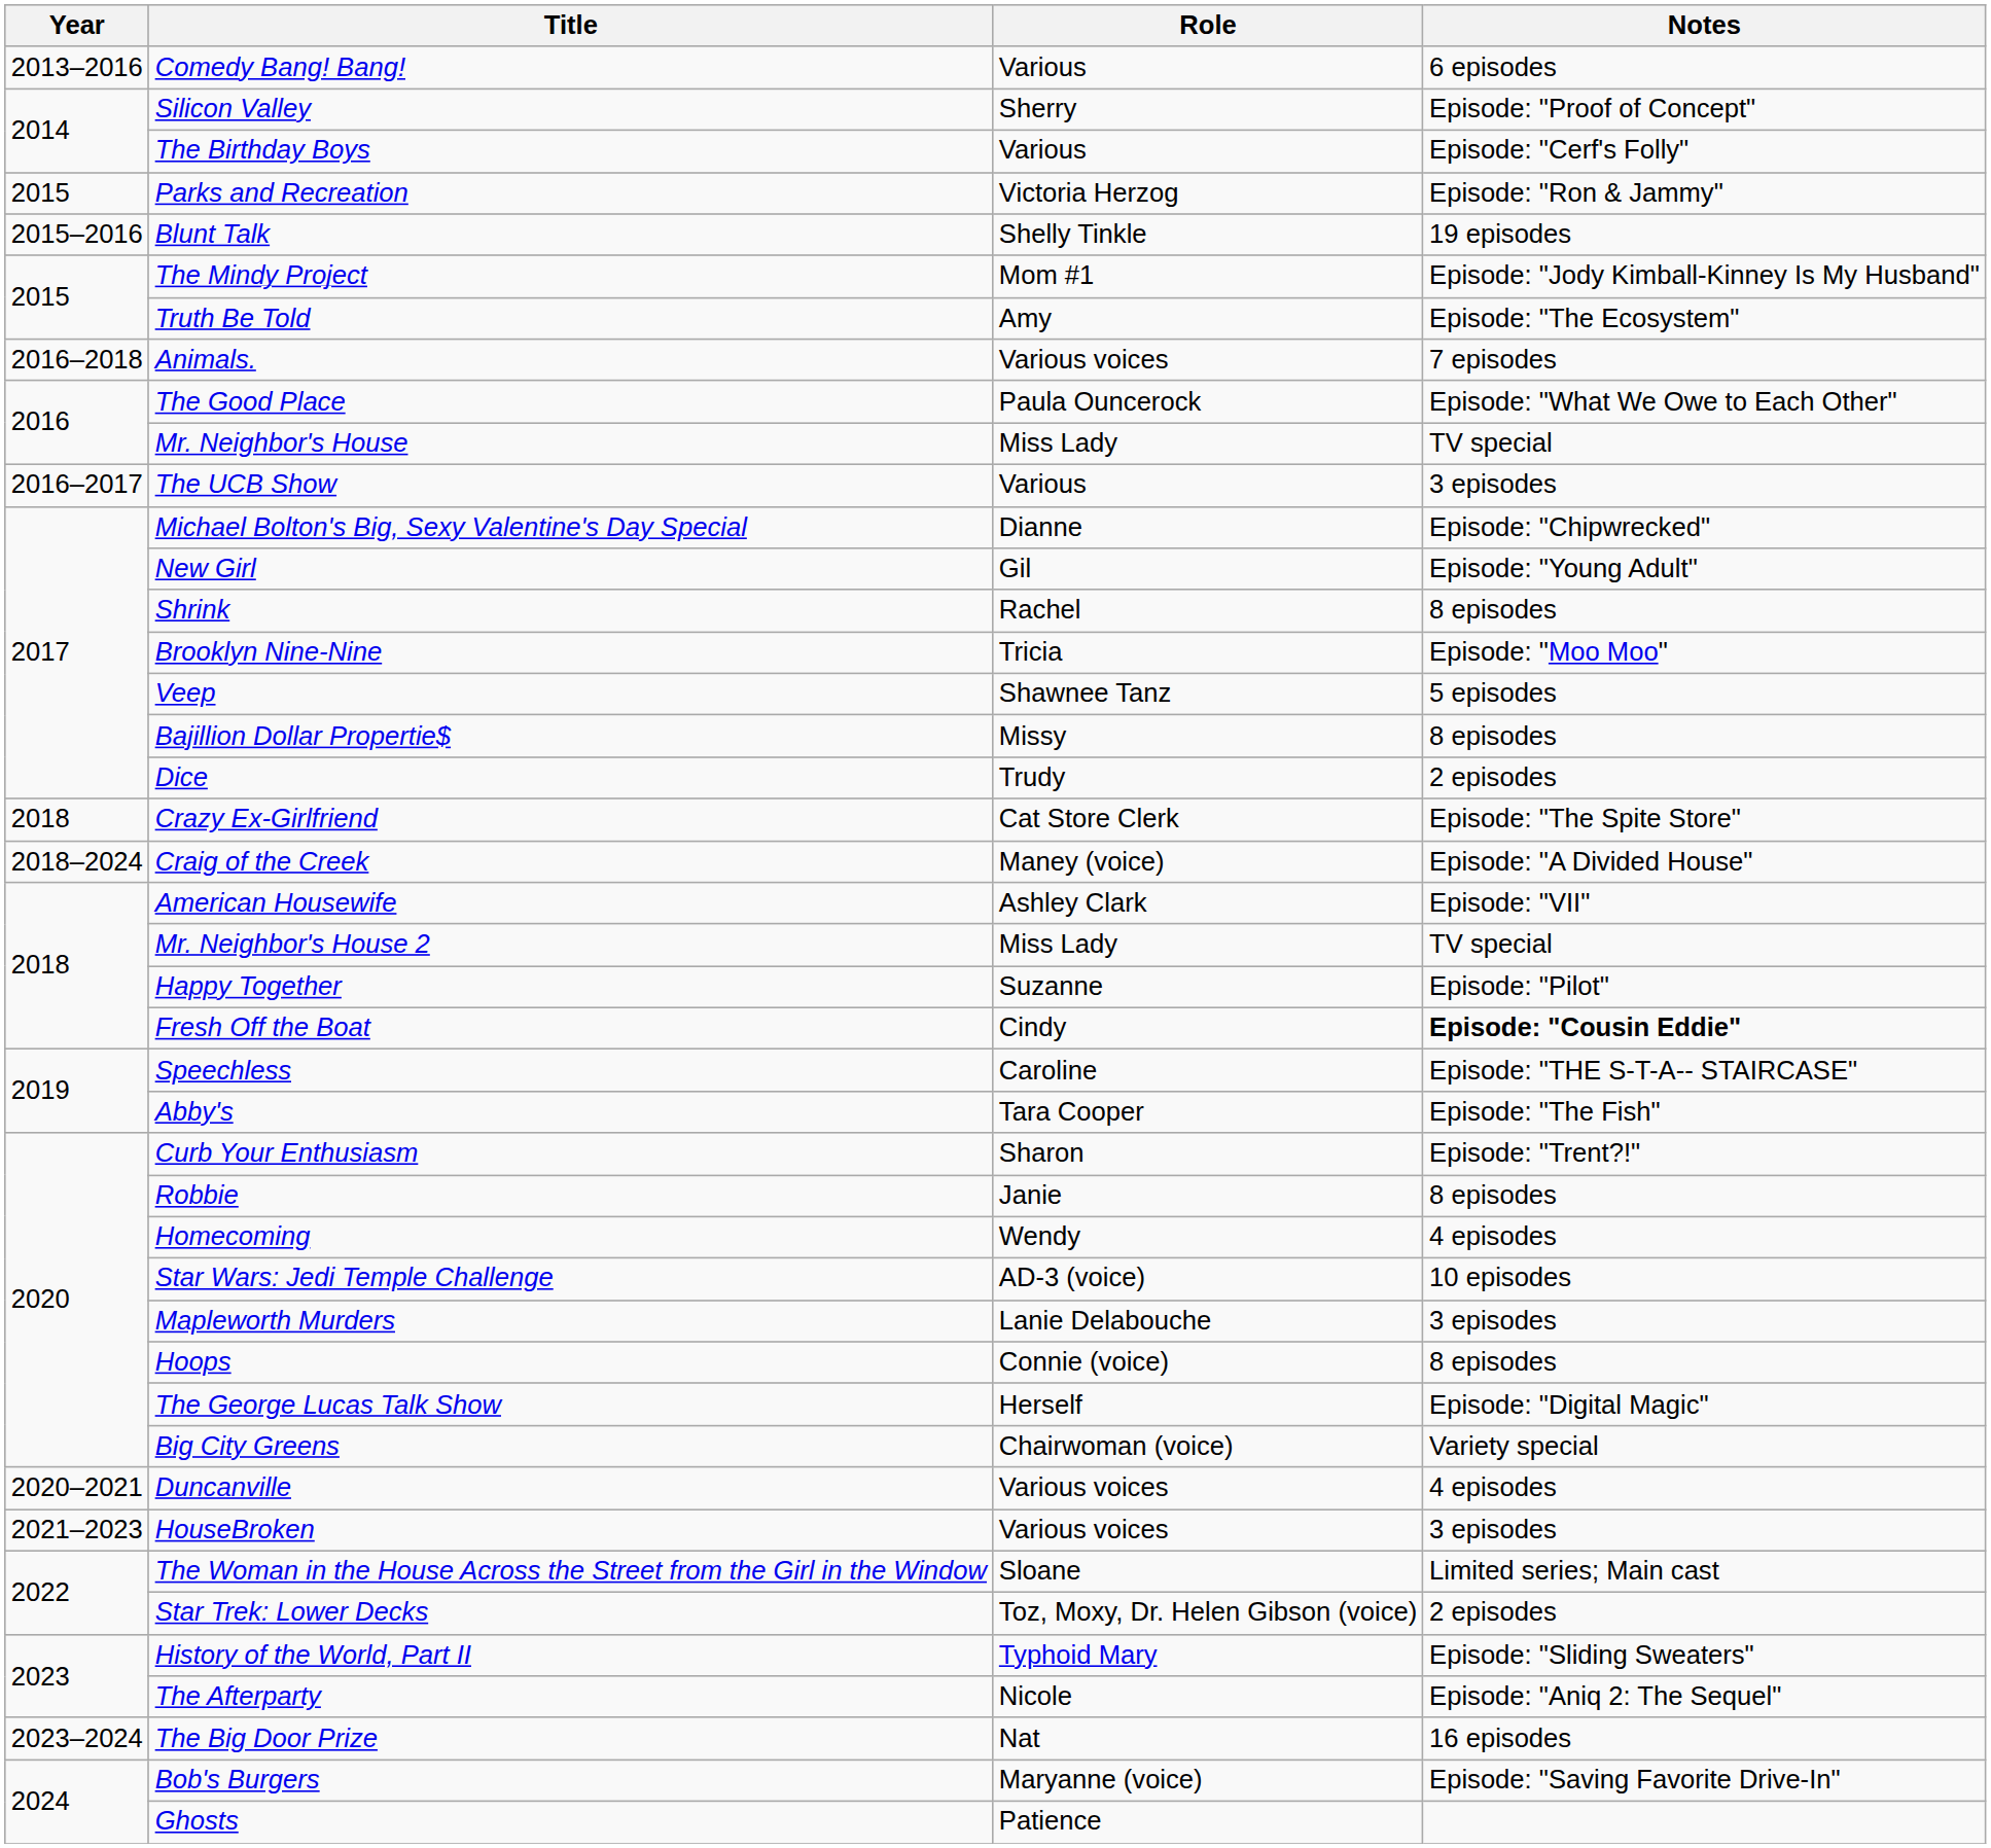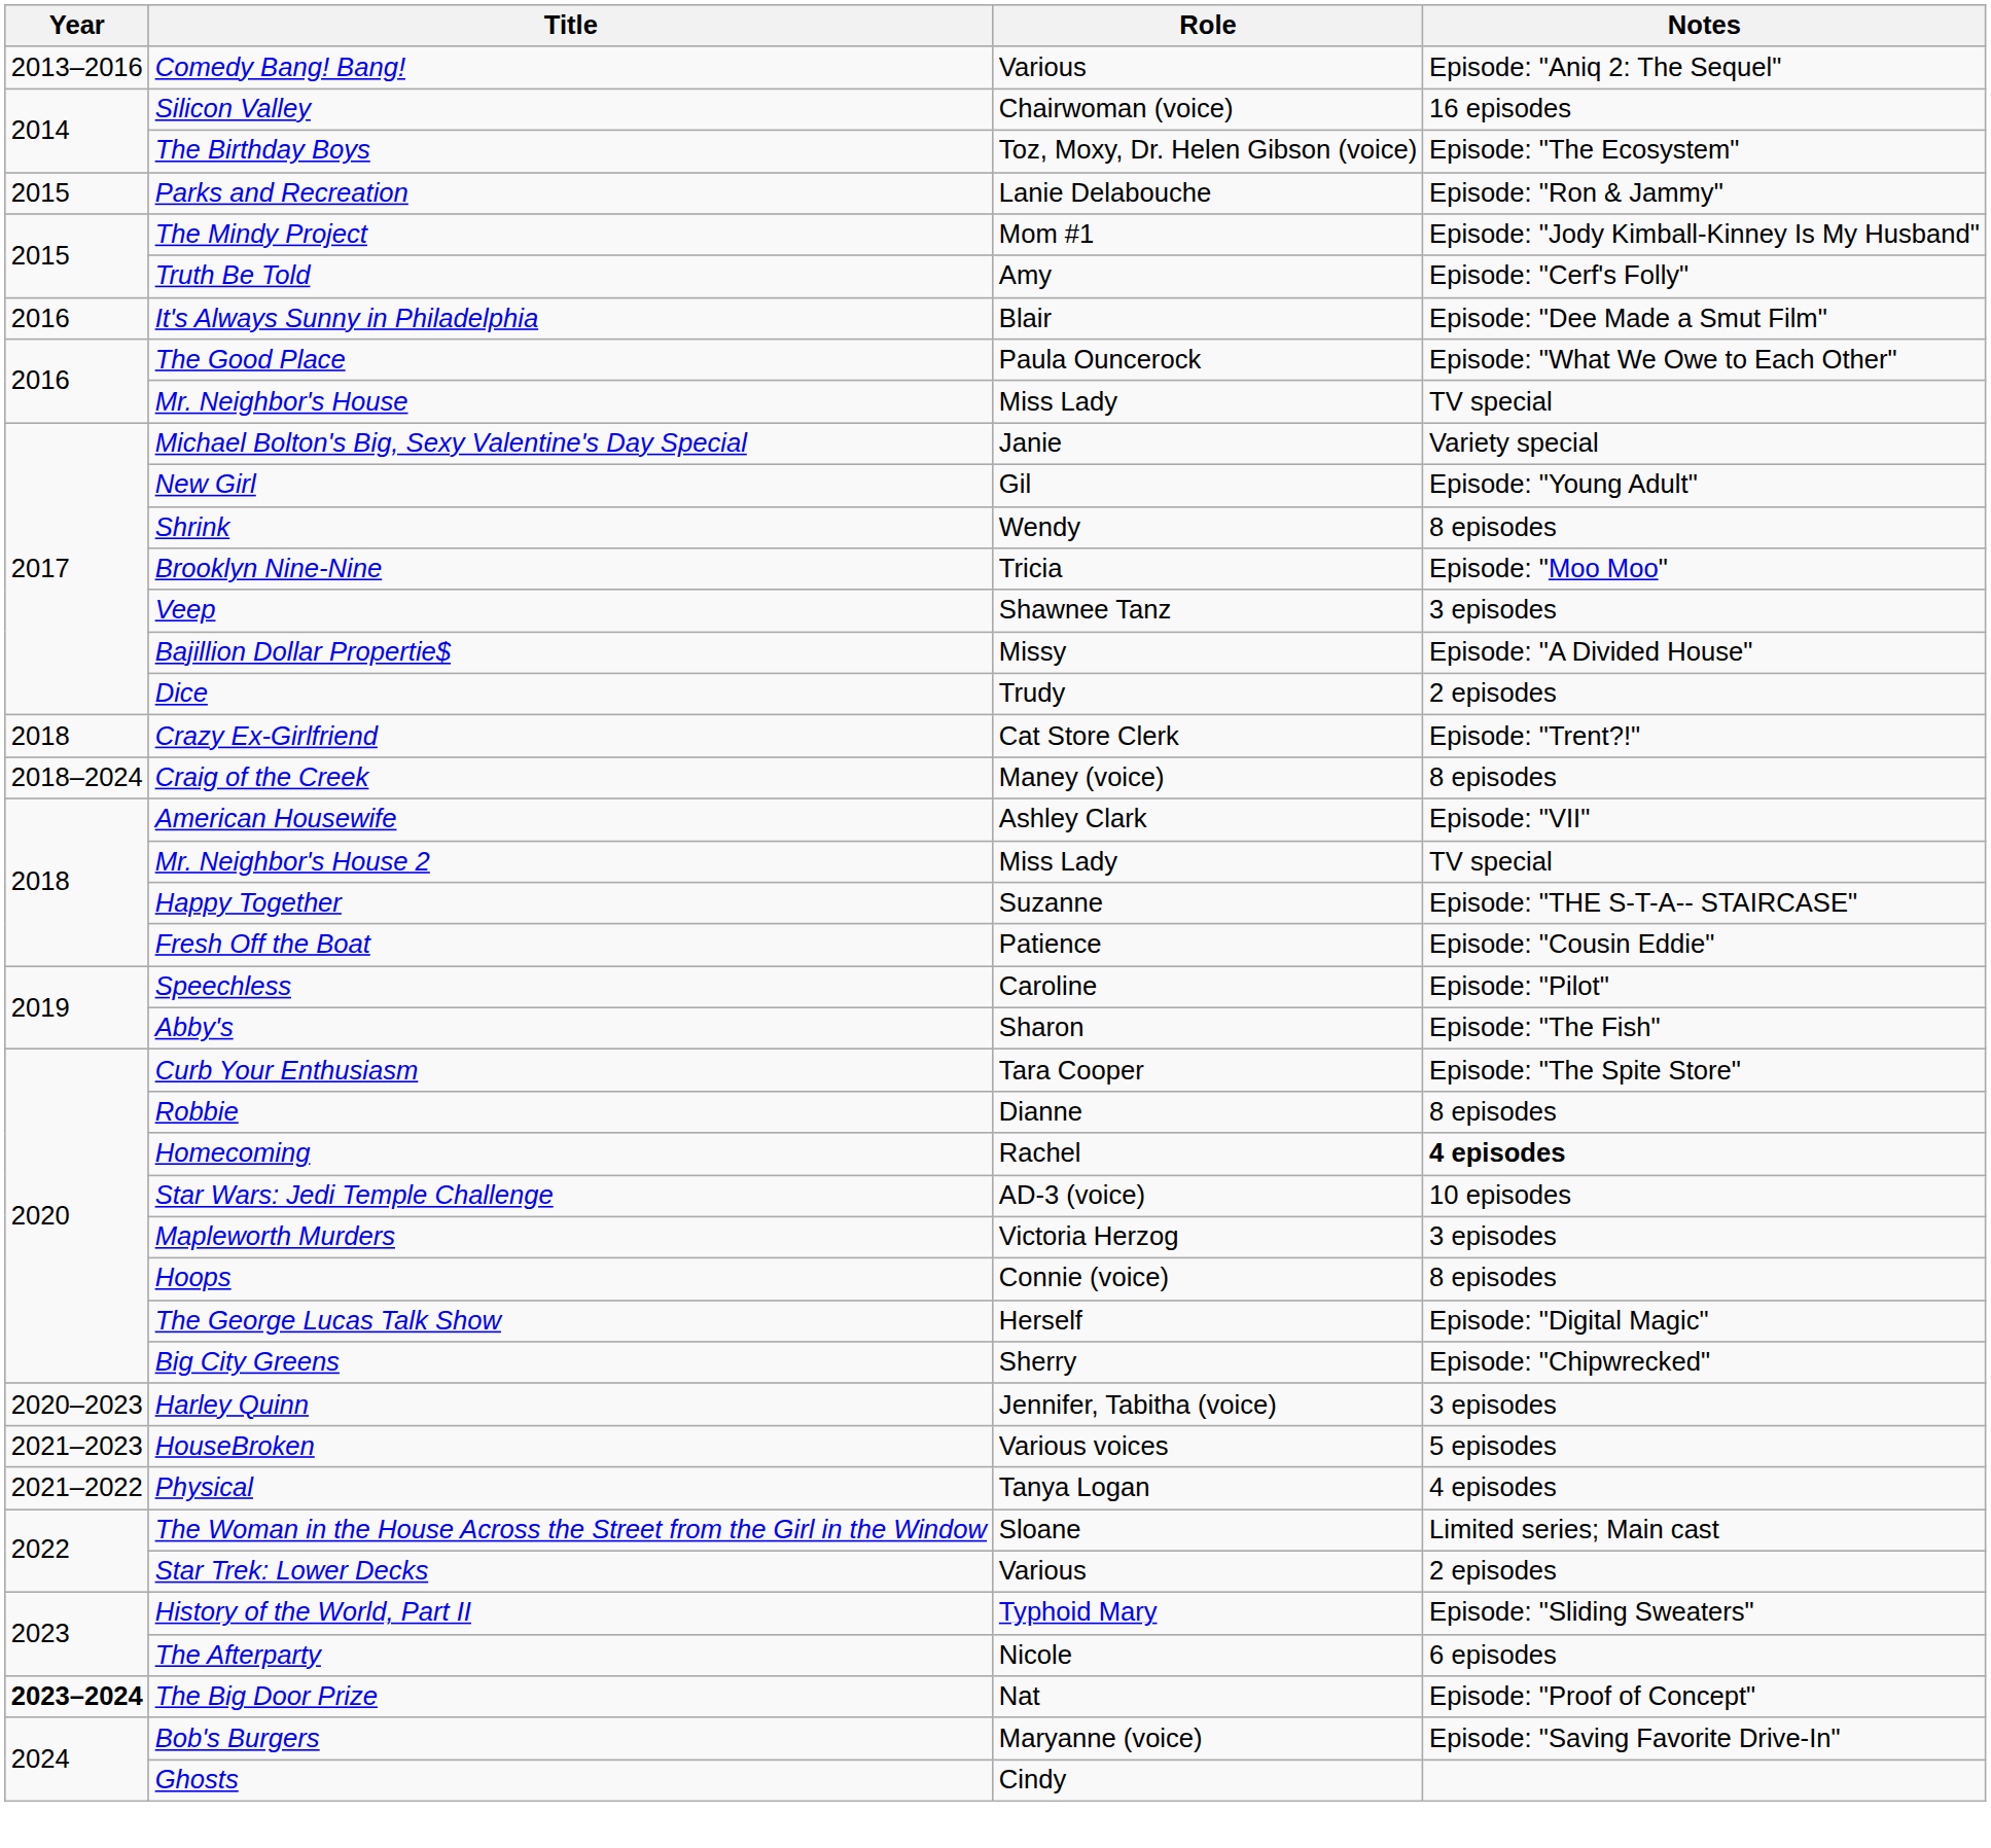Comedy Bang! Bang! | Notes: 6 episodes -> Episode: "Aniq 2: The Sequel"
Silicon Valley | Role: Sherry -> Chairwoman (voice)
Silicon Valley | Notes: Episode: "Proof of Concept" -> 16 episodes
The Birthday Boys | Role: Various -> Toz, Moxy, Dr. Helen Gibson (voice)
The Birthday Boys | Notes: Episode: "Cerf's Folly" -> Episode: "The Ecosystem"
Parks and Recreation | Role: Victoria Herzog -> Lanie Delabouche
- row: 2015–2016 | Blunt Talk | Shelly Tinkle | 19 episodes
Truth Be Told | Notes: Episode: "The Ecosystem" -> Episode: "Cerf's Folly"
+ row: 2016 | It's Always Sunny in Philadelphia | Blair | Episode: "Dee Made a Smut Film"
- row: 2016–2018 | Animals. | Various voices | 7 episodes
- row: 2016–2017 | The UCB Show | Various | 3 episodes
Michael Bolton's Big, Sexy Valentine's Day Special | Role: Dianne -> Janie
Michael Bolton's Big, Sexy Valentine's Day Special | Notes: Episode: "Chipwrecked" -> Variety special
Shrink | Role: Rachel -> Wendy
Veep | Notes: 5 episodes -> 3 episodes
Bajillion Dollar Propertie$ | Notes: 8 episodes -> Episode: "A Divided House"
Crazy Ex-Girlfriend | Notes: Episode: "The Spite Store" -> Episode: "Trent?!"
Craig of the Creek | Notes: Episode: "A Divided House" -> 8 episodes
Happy Together | Notes: Episode: "Pilot" -> Episode: "THE S-T-A-- STAIRCASE"
Fresh Off the Boat | Role: Cindy -> Patience
Fresh Off the Boat | Notes: bold -> normal
Speechless | Notes: Episode: "THE S-T-A-- STAIRCASE" -> Episode: "Pilot"
Abby's | Role: Tara Cooper -> Sharon
Curb Your Enthusiasm | Role: Sharon -> Tara Cooper
Curb Your Enthusiasm | Notes: Episode: "Trent?!" -> Episode: "The Spite Store"
Robbie | Role: Janie -> Dianne
Homecoming | Role: Wendy -> Rachel
Homecoming | Notes: normal -> bold
Mapleworth Murders | Role: Lanie Delabouche -> Victoria Herzog
Big City Greens | Role: Chairwoman (voice) -> Sherry
Big City Greens | Notes: Variety special -> Episode: "Chipwrecked"
- row: 2020–2021 | Duncanville | Various voices | 4 episodes
+ row: 2020–2023 | Harley Quinn | Jennifer, Tabitha (voice) | 3 episodes
HouseBroken | Notes: 3 episodes -> 5 episodes
+ row: 2021–2022 | Physical | Tanya Logan | 4 episodes
Star Trek: Lower Decks | Role: Toz, Moxy, Dr. Helen Gibson (voice) -> Various
The Afterparty | Notes: Episode: "Aniq 2: The Sequel" -> 6 episodes
The Big Door Prize | Year: normal -> bold
The Big Door Prize | Notes: 16 episodes -> Episode: "Proof of Concept"
Ghosts | Role: Patience -> Cindy
